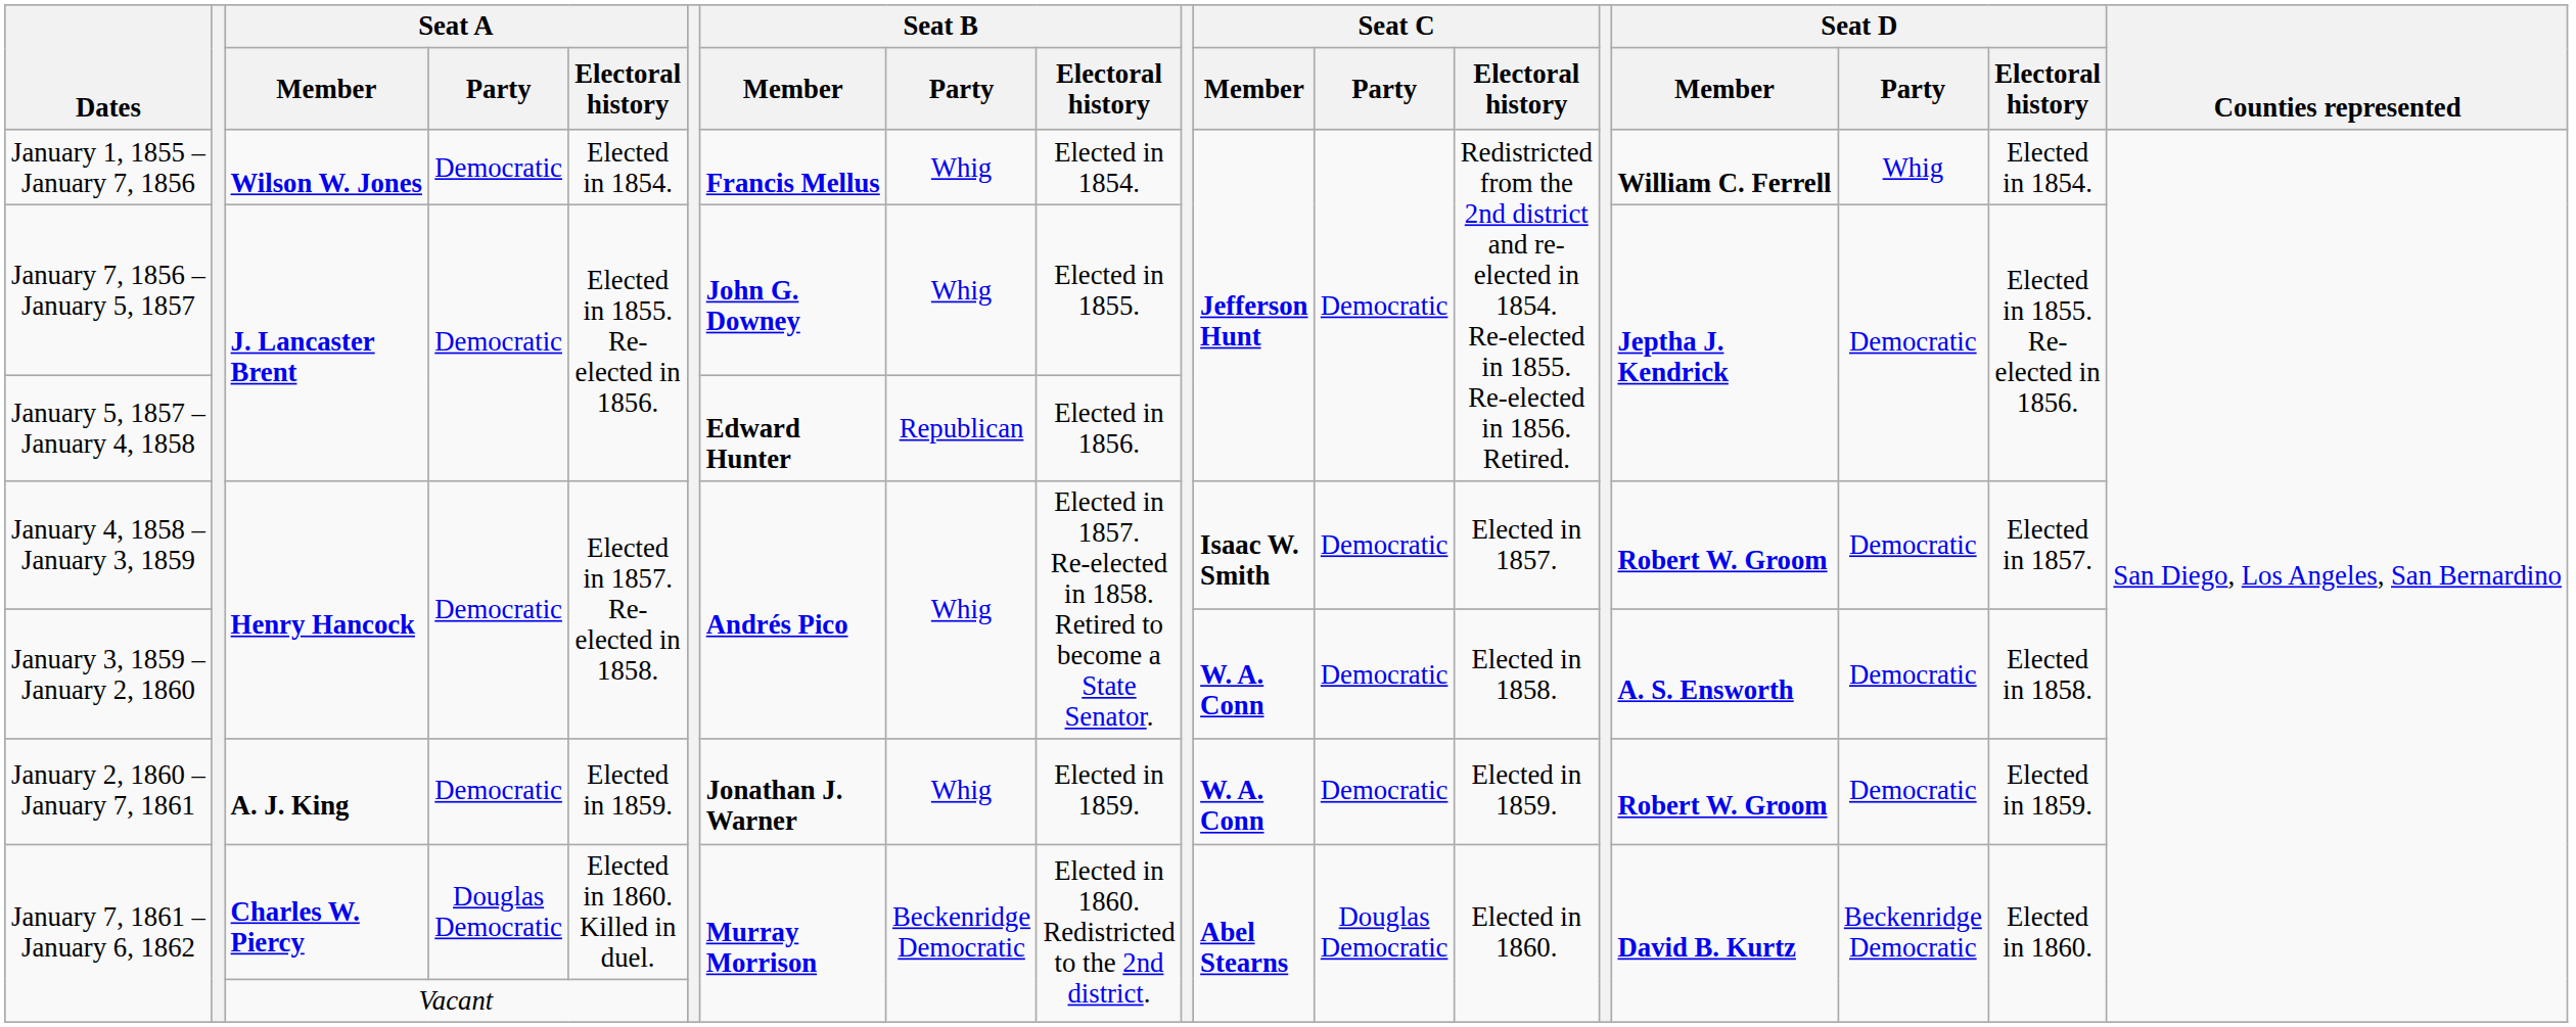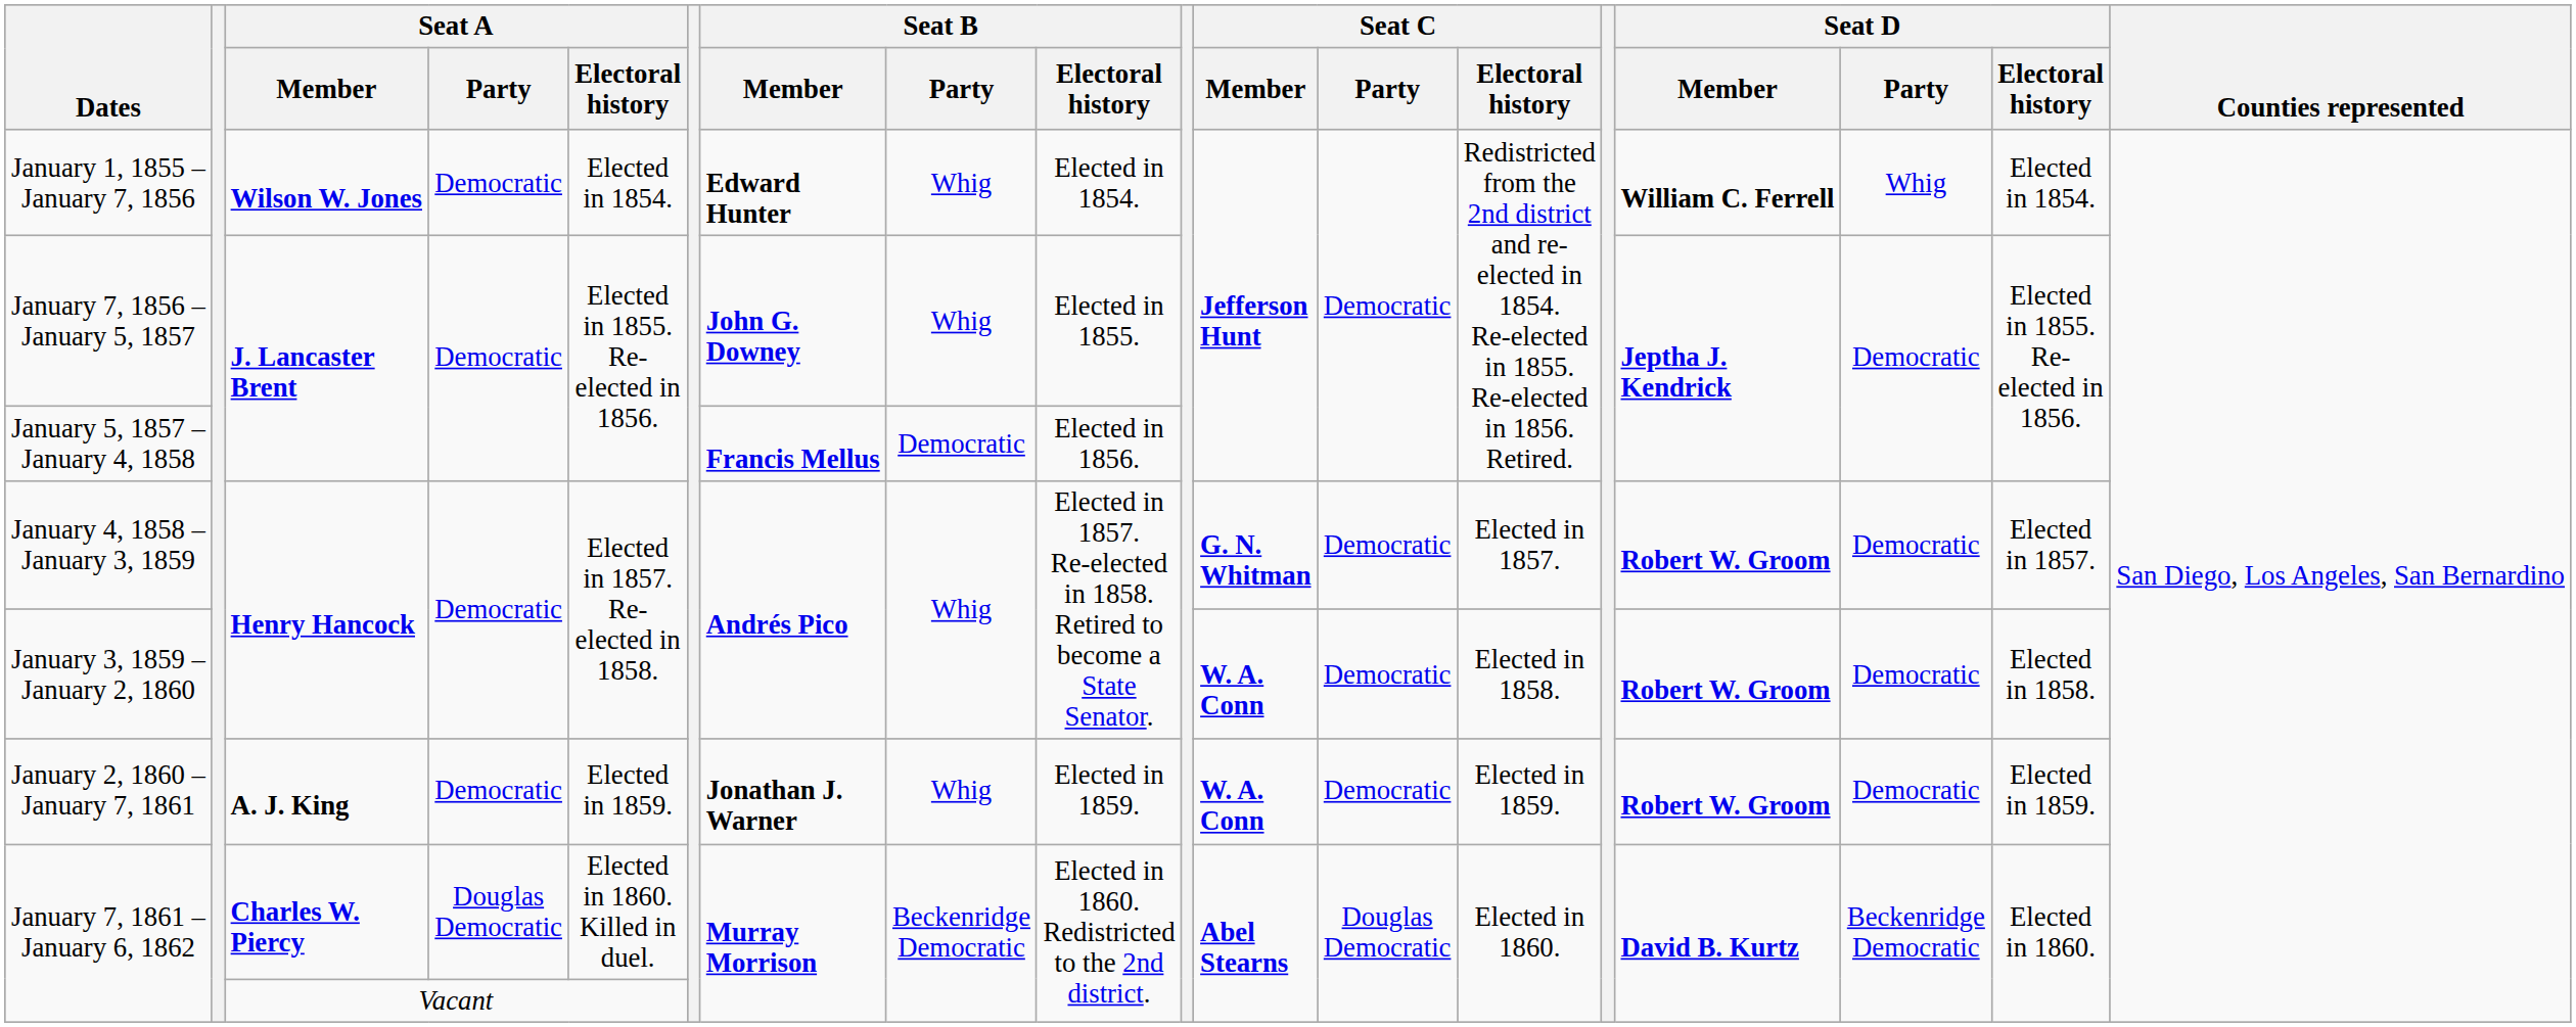January 1, 1855 – January 7, 1856 | Seat B / Member: Francis Mellus -> Edward Hunter
January 5, 1857 – January 4, 1858 | Seat B / Member: Edward Hunter -> Francis Mellus
January 5, 1857 – January 4, 1858 | Seat B / Party: Republican -> Democratic
January 4, 1858 – January 3, 1859 | Seat C / Member: Isaac W. Smith -> G. N. Whitman
January 3, 1859 – January 2, 1860 | Seat D / Member: A. S. Ensworth -> Robert W. Groom
